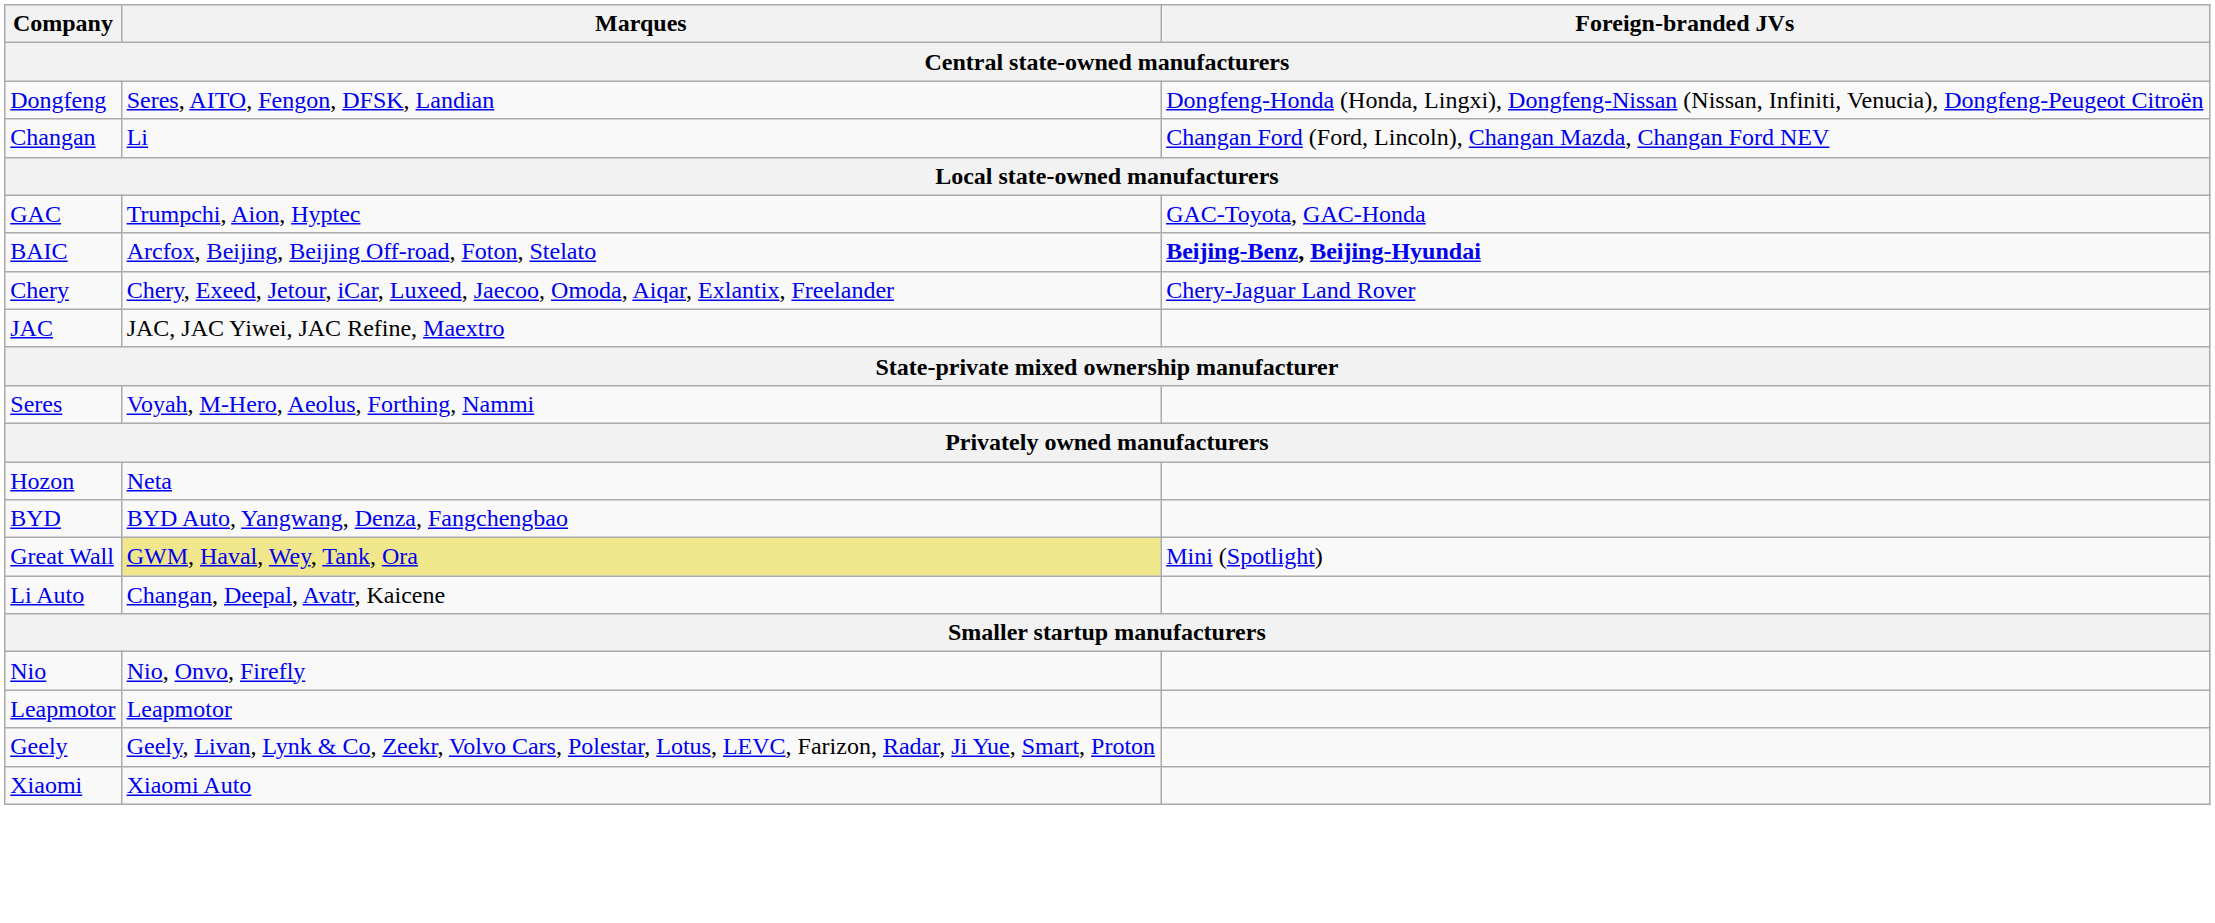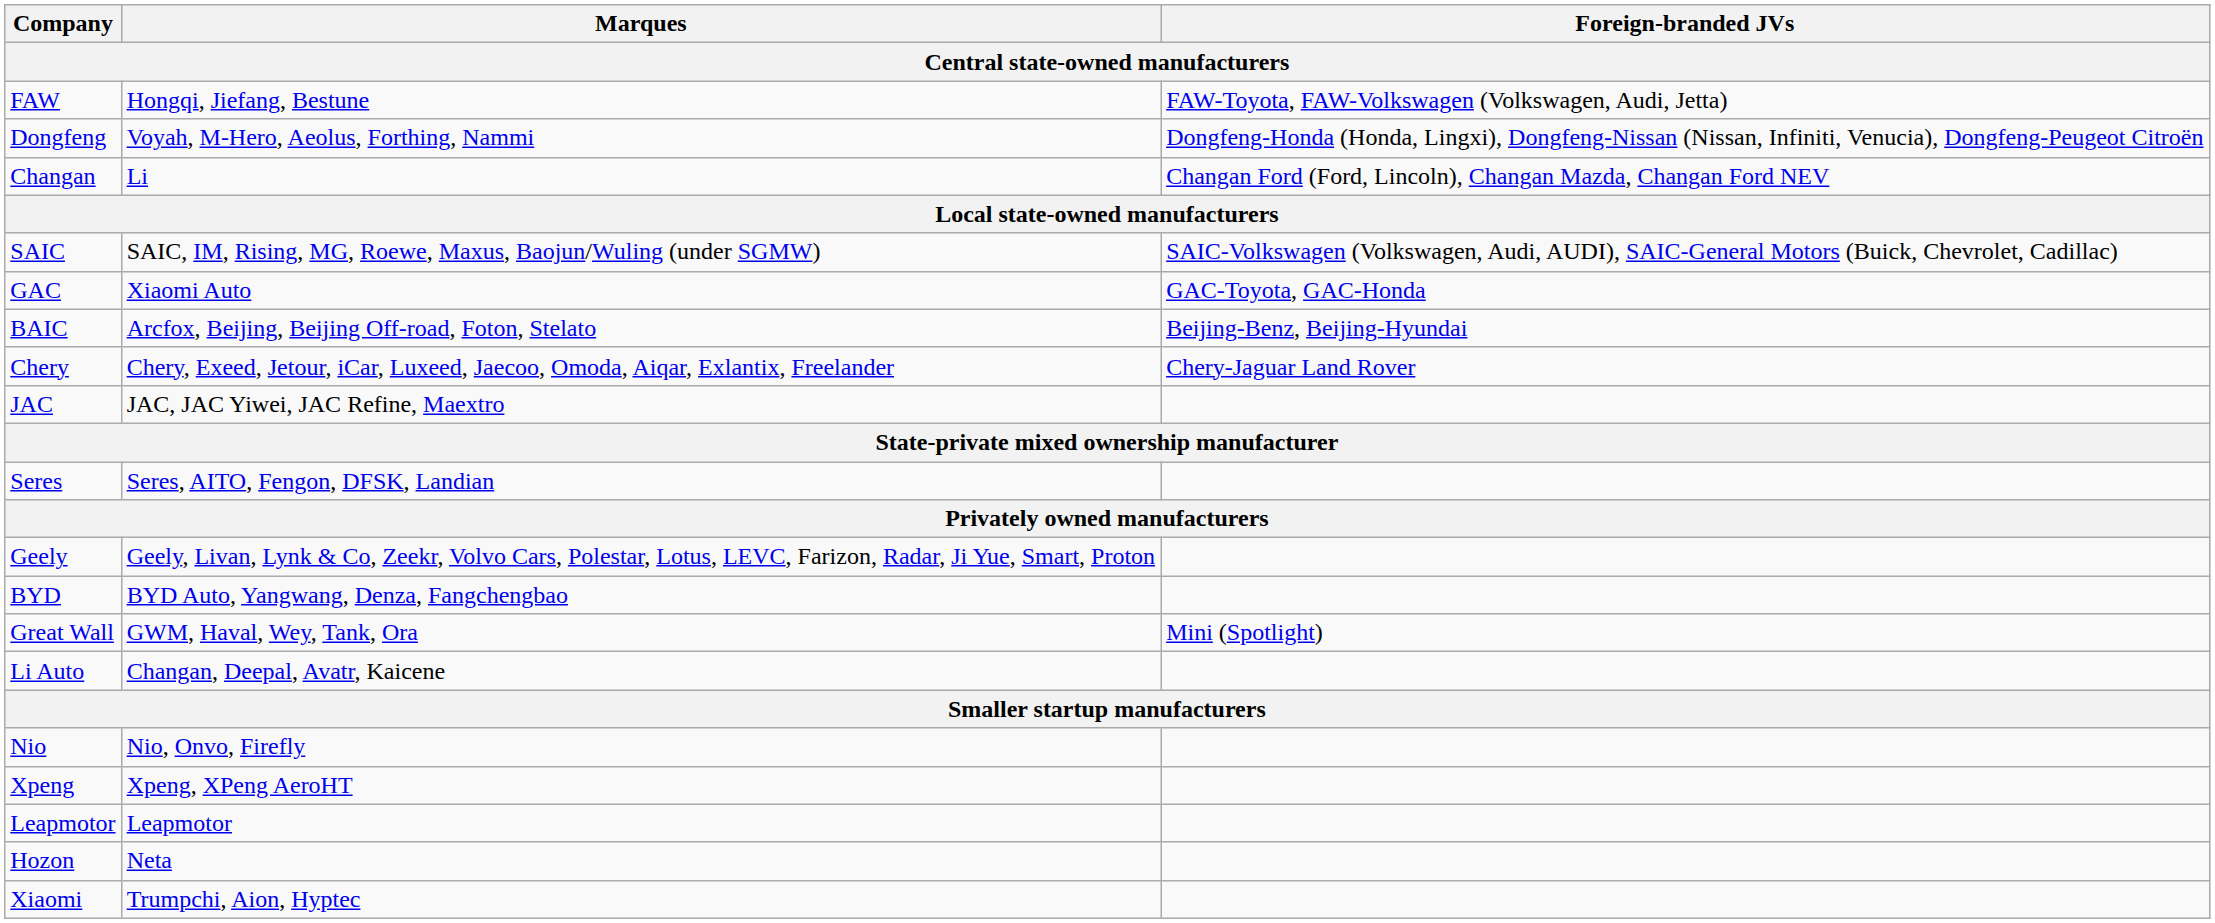+ row: FAW | Hongqi, Jiefang, Bestune | FAW-Toyota, FAW-Volkswagen (Volkswagen, Audi, Jetta)
Dongfeng | Marques: Seres, AITO, Fengon, DFSK, Landian -> Voyah, M-Hero, Aeolus, Forthing, Nammi
+ row: SAIC | SAIC, IM, Rising, MG, Roewe, Maxus, Baojun/Wuling (under SGMW) | SAIC-Volkswagen (Volkswagen, Audi, AUDI), SAIC-General Motors (Buick, Chevrolet, Cadillac)
GAC | Marques: Trumpchi, Aion, Hyptec -> Xiaomi Auto
BAIC | Foreign-branded JVs: bold -> normal
Seres | Marques: Voyah, M-Hero, Aeolus, Forthing, Nammi -> Seres, AITO, Fengon, DFSK, Landian
rows swapped: Geely <-> Hozon
Great Wall | Marques: khaki background -> no background
+ row: Xpeng | Xpeng, XPeng AeroHT
Xiaomi | Marques: Xiaomi Auto -> Trumpchi, Aion, Hyptec
